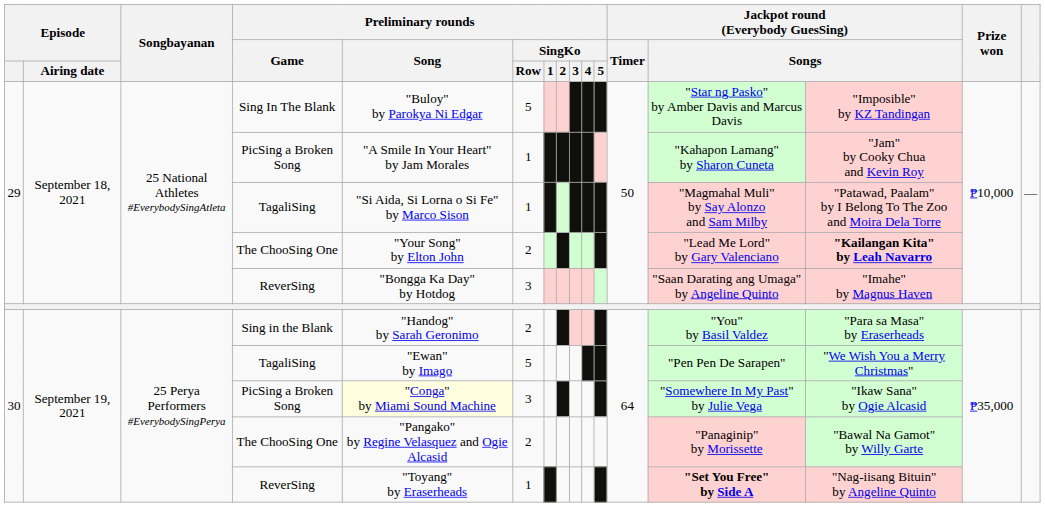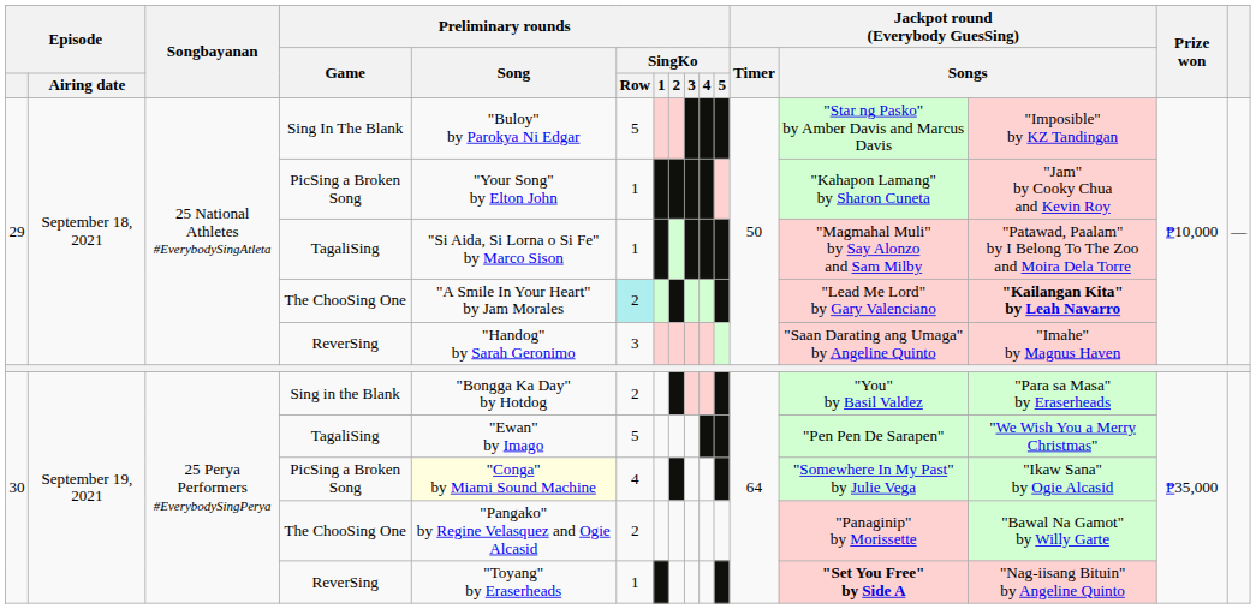29 / PicSing a Broken Song | Preliminary rounds / Song: "A Smile In Your Heart" by Jam Morales -> "Your Song" by Elton John
29 / The ChooSing One | Preliminary rounds / Song: "Your Song" by Elton John -> "A Smile In Your Heart" by Jam Morales
29 / The ChooSing One | Preliminary rounds / SingKo / Row: no background -> paleturquoise background
29 / ReverSing | Preliminary rounds / Song: "Bongga Ka Day" by Hotdog -> "Handog" by Sarah Geronimo
Sing in the Blank | Preliminary rounds / Song: "Handog" by Sarah Geronimo -> "Bongga Ka Day" by Hotdog
30 / PicSing a Broken Song | Preliminary rounds / SingKo / Row: 3 -> 4
